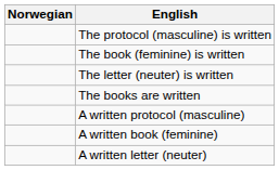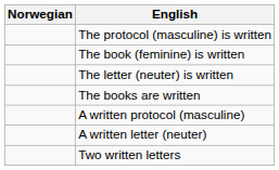- row: A written book (feminine)
+ row: Two written letters
